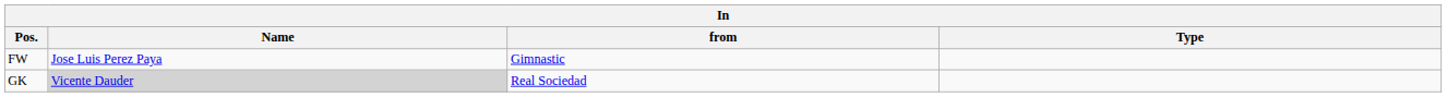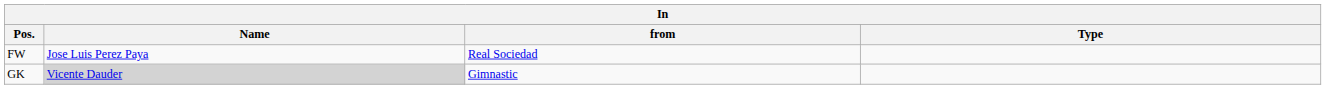FW | from: Gimnastic -> Real Sociedad
GK | from: Real Sociedad -> Gimnastic
